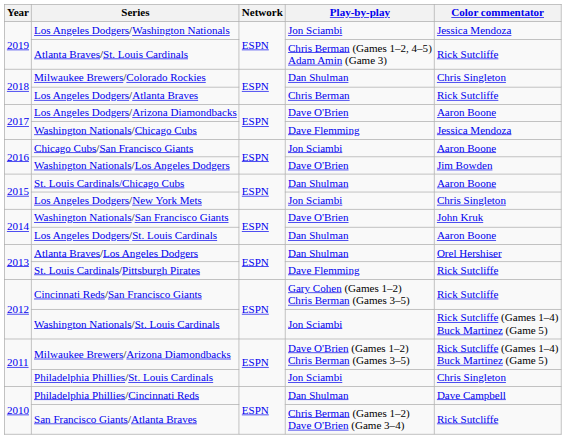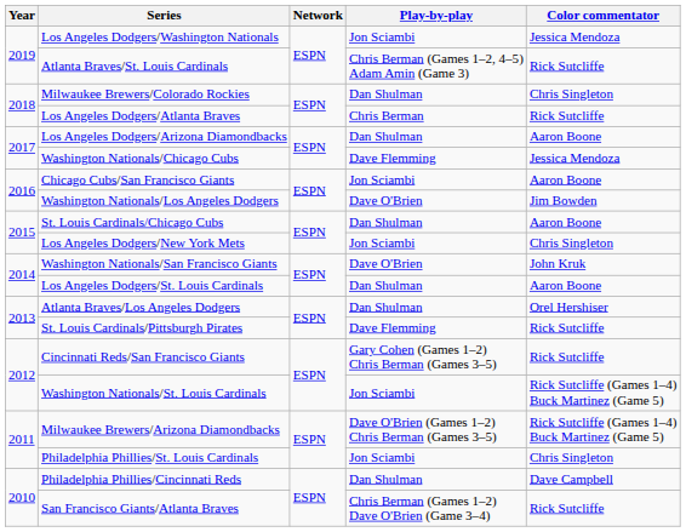Los Angeles Dodgers/Arizona Diamondbacks | Play-by-play: Dave O'Brien -> Dan Shulman
